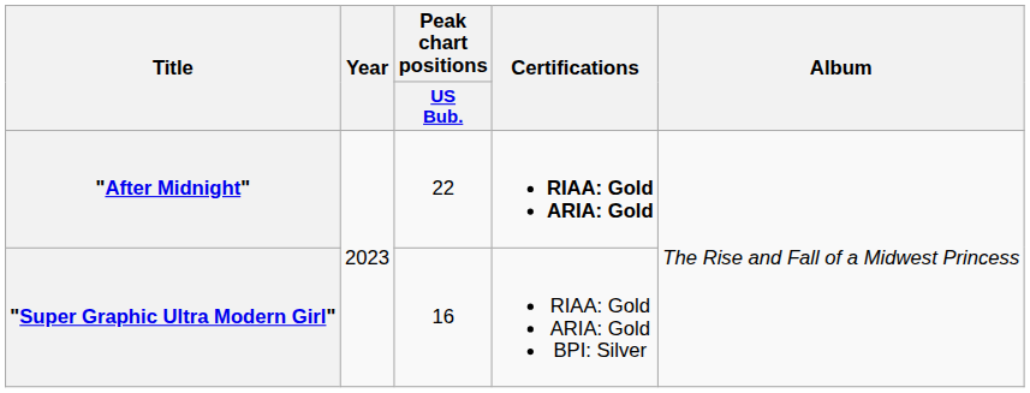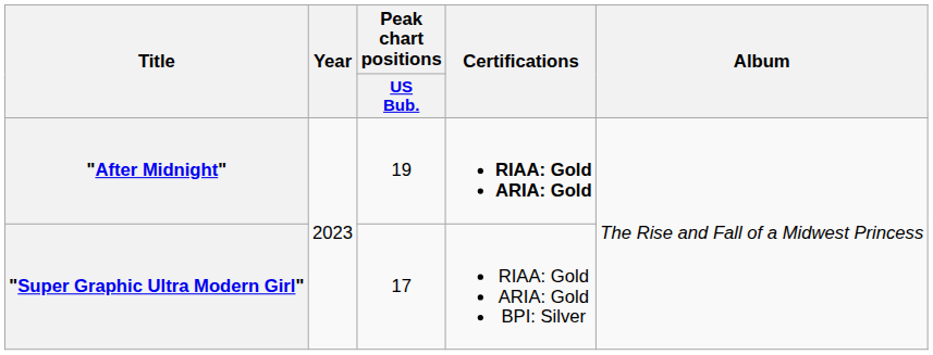"After Midnight" | Peak chart positions / US Bub.: 22 -> 19
"Super Graphic Ultra Modern Girl" | Peak chart positions / US Bub.: 16 -> 17
